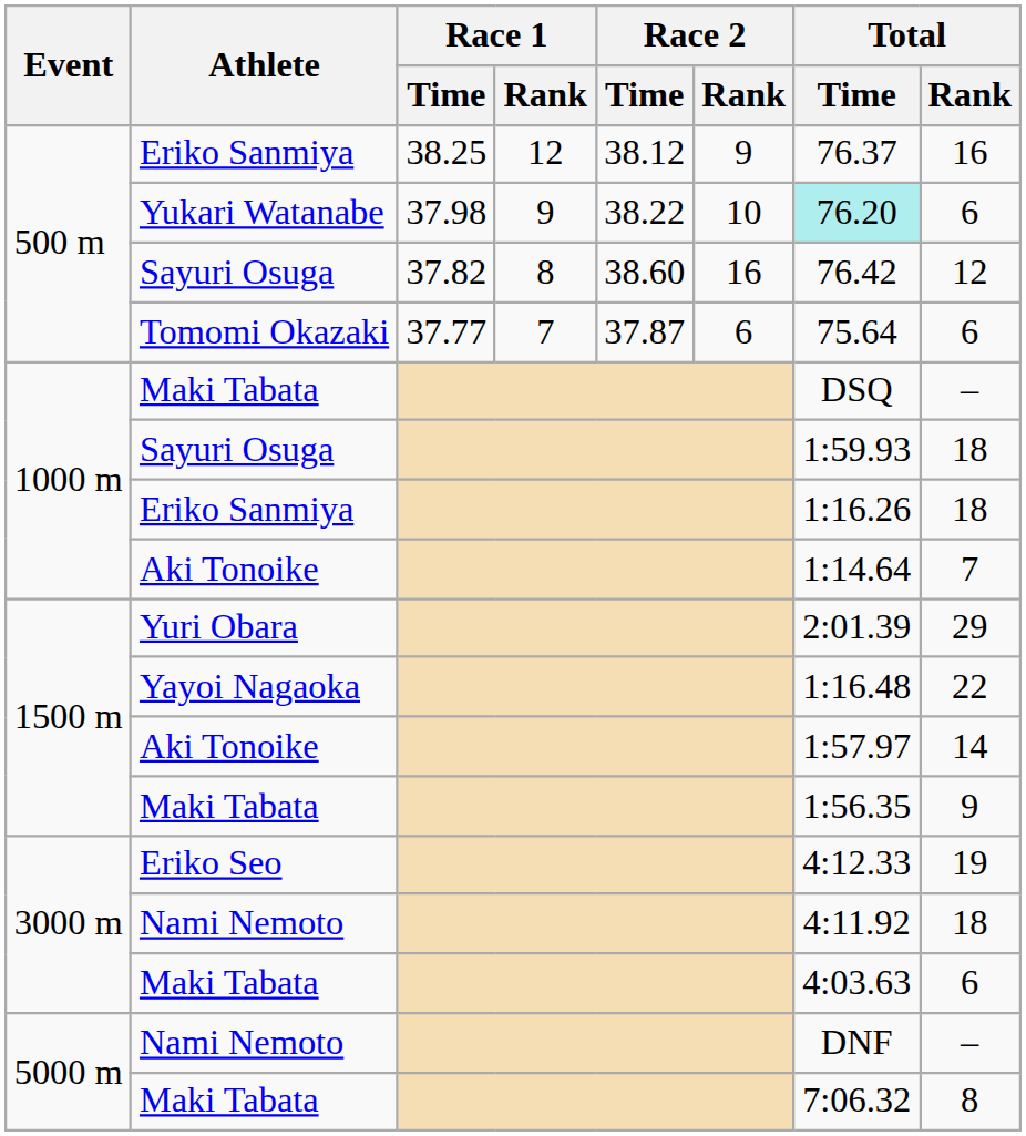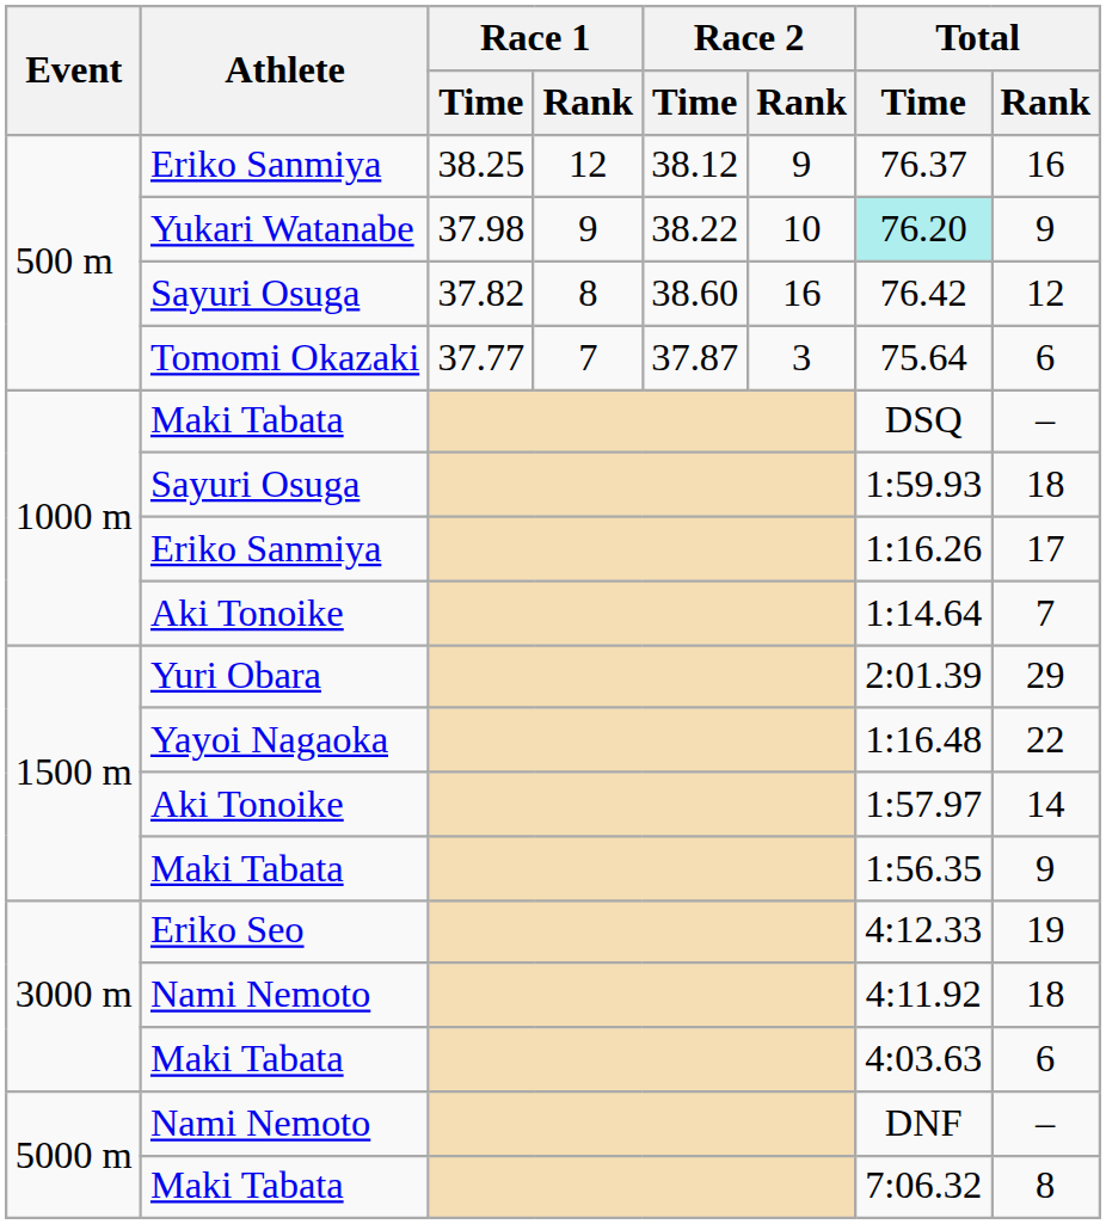Yukari Watanabe | Total / Rank: 6 -> 9
Tomomi Okazaki | Race 2 / Rank: 6 -> 3
1000 m / Eriko Sanmiya | Total / Rank: 18 -> 17
